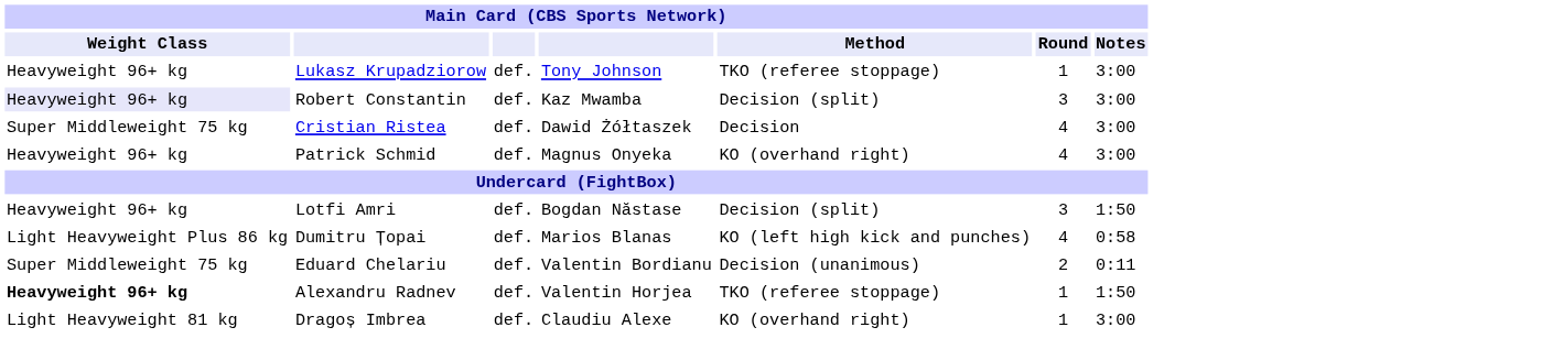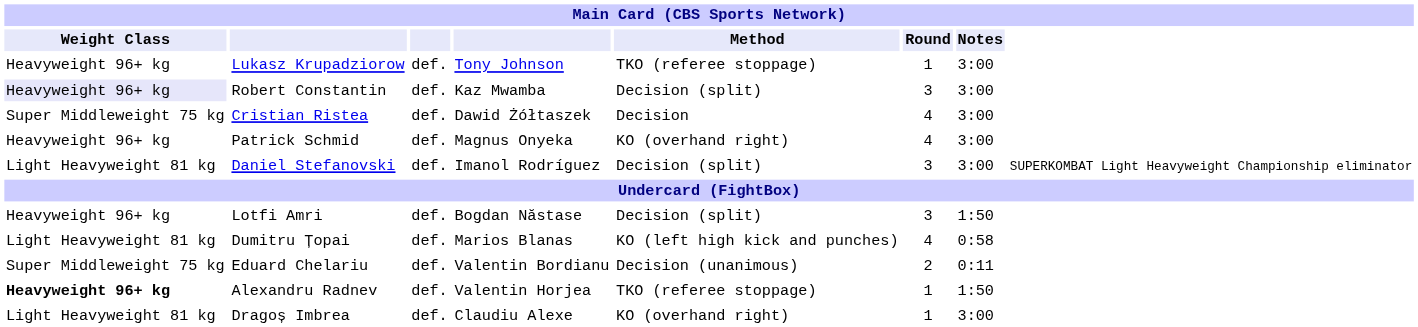+ row: Light Heavyweight 81 kg | Daniel Stefanovski | def. | Imanol Rodríguez | Decision (split) | 3 | 3:00 | SUPERKOMBAT Light Heavyweight Championship eliminator
Dumitru Țopai | Weight Class: Light Heavyweight Plus 86 kg -> Light Heavyweight 81 kg
